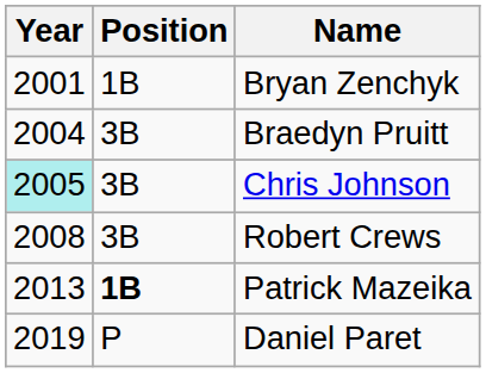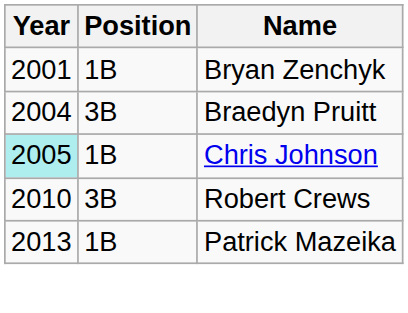Chris Johnson | Position: 3B -> 1B
Robert Crews | Year: 2008 -> 2010
Patrick Mazeika | Position: bold -> normal
- row: 2019 | P | Daniel Paret
